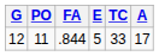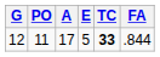columns swapped: A <-> FA
12 | TC: normal -> bold
